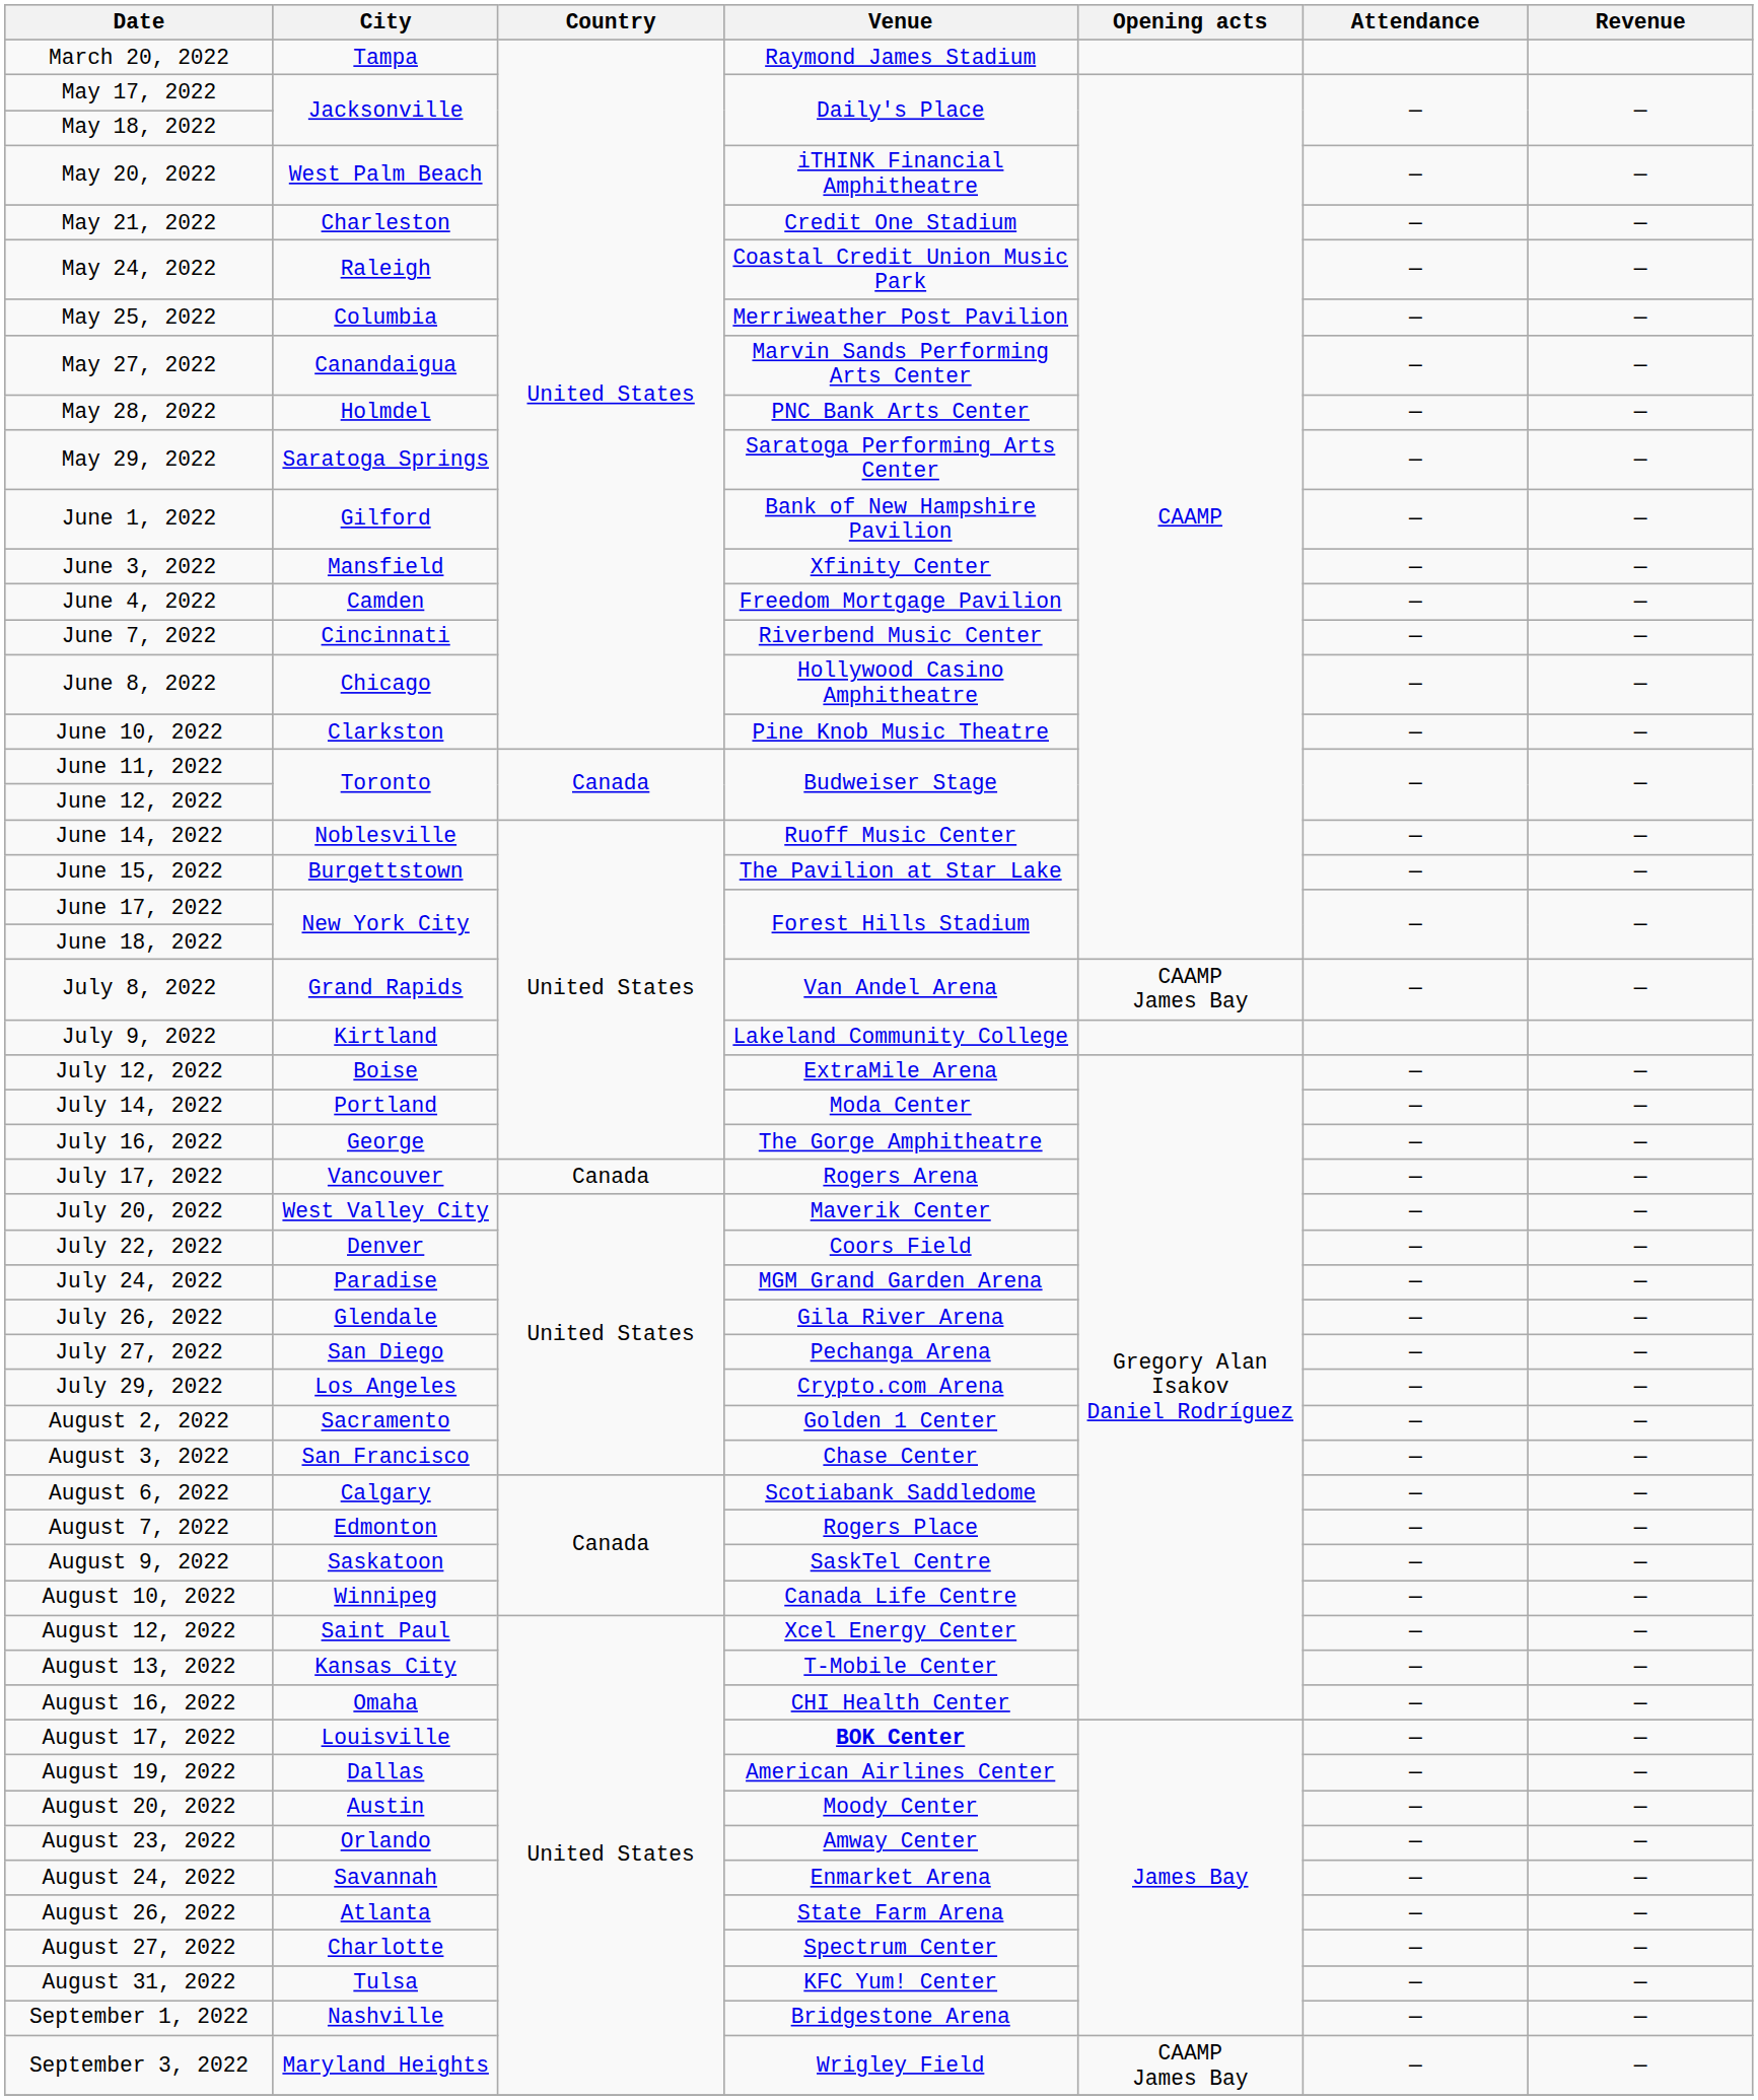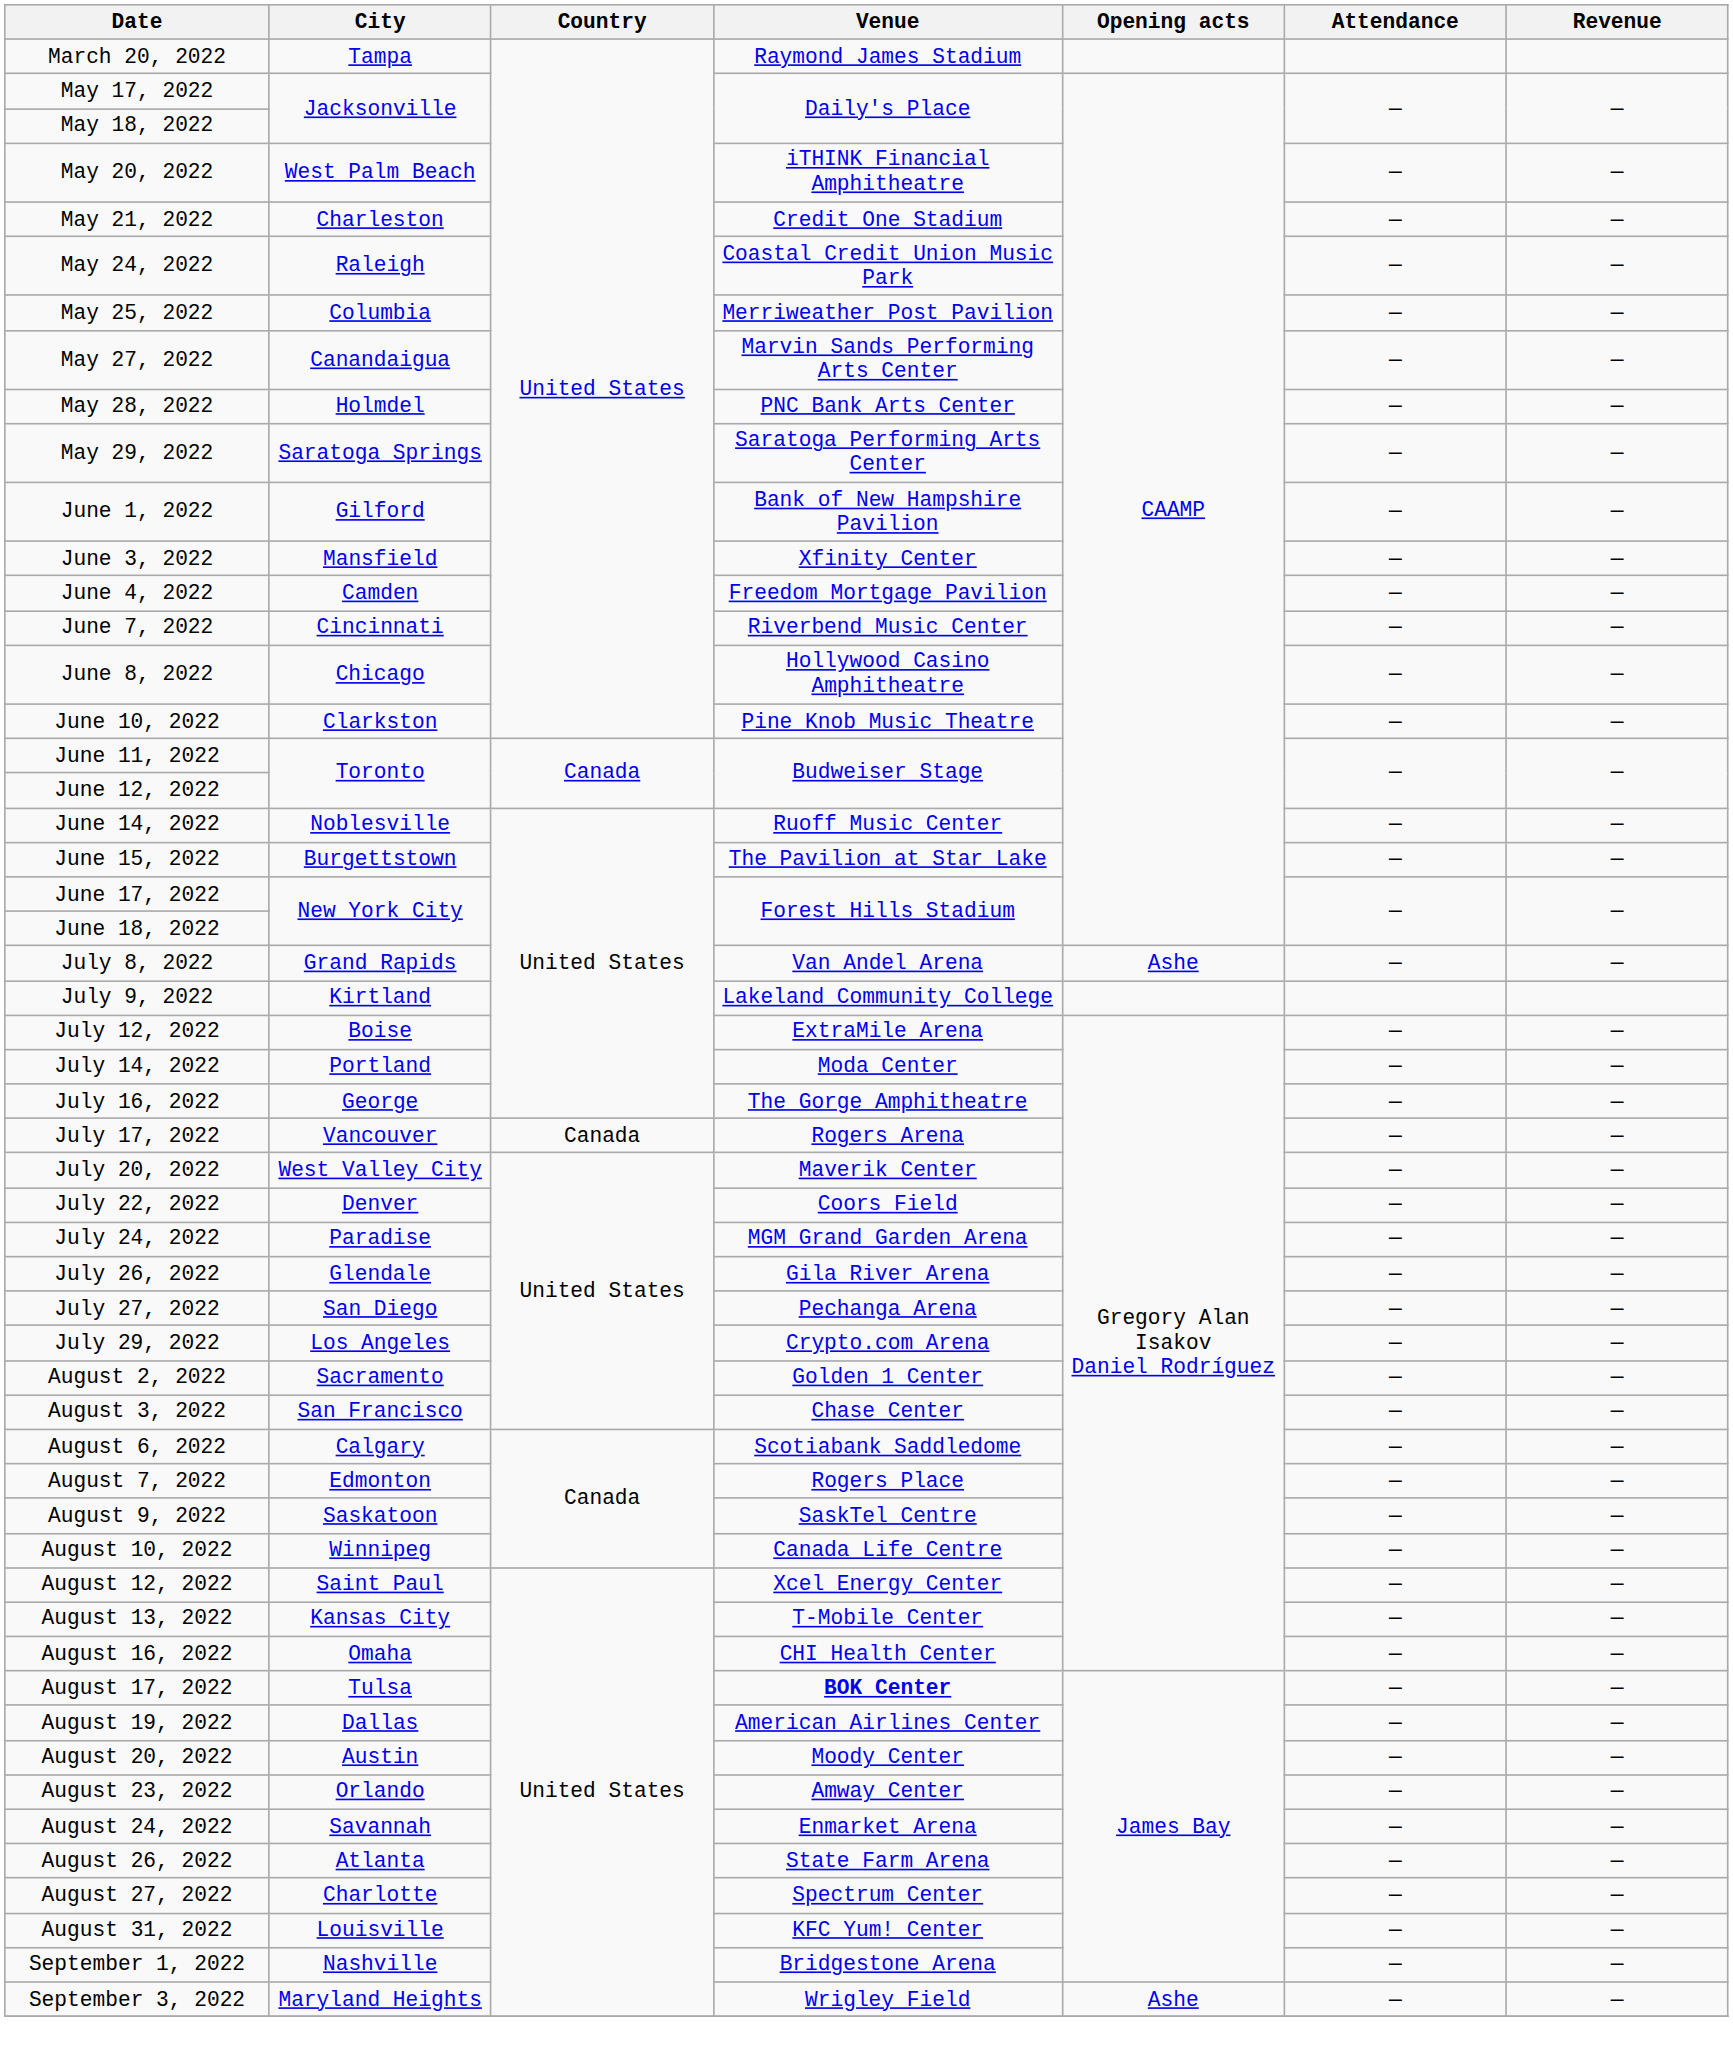July 8, 2022 | Opening acts: CAAMP James Bay -> Ashe
August 17, 2022 | City: Louisville -> Tulsa
August 31, 2022 | City: Tulsa -> Louisville
September 3, 2022 | Opening acts: CAAMP James Bay -> Ashe
